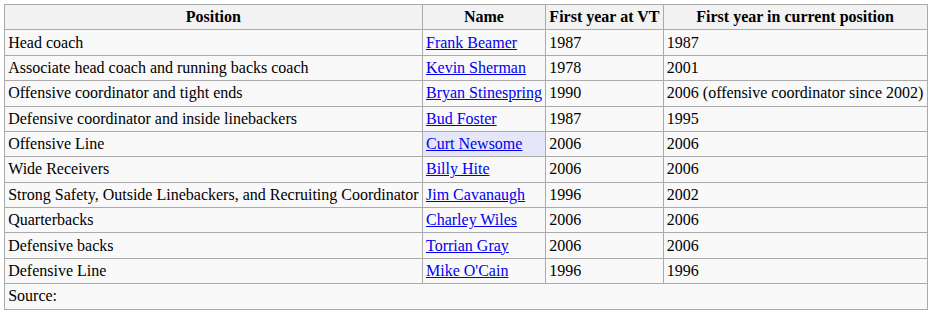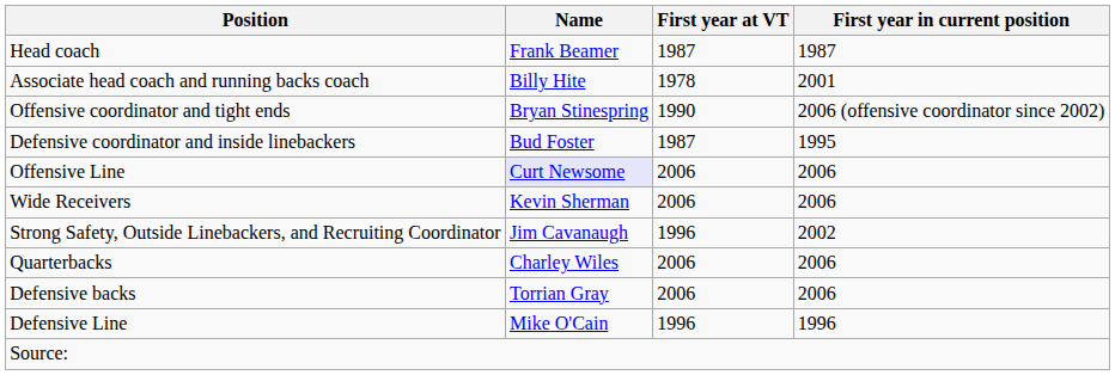Associate head coach and running backs coach | Name: Kevin Sherman -> Billy Hite
Wide Receivers | Name: Billy Hite -> Kevin Sherman
